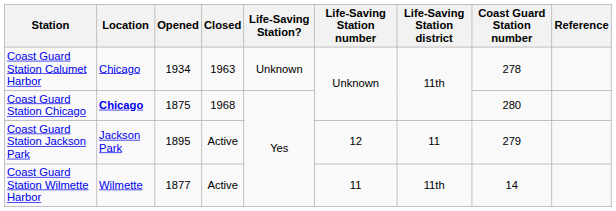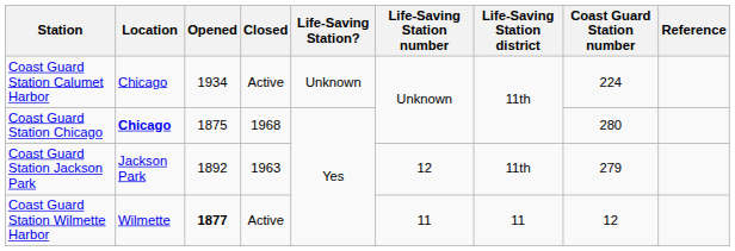Coast Guard Station Calumet Harbor | Closed: 1963 -> Active
Coast Guard Station Calumet Harbor | Coast Guard Station number: 278 -> 224
Coast Guard Station Jackson Park | Opened: 1895 -> 1892
Coast Guard Station Jackson Park | Closed: Active -> 1963
Coast Guard Station Jackson Park | Life-Saving Station district: 11 -> 11th
Coast Guard Station Wilmette Harbor | Opened: normal -> bold
Coast Guard Station Wilmette Harbor | Life-Saving Station district: 11th -> 11
Coast Guard Station Wilmette Harbor | Coast Guard Station number: 14 -> 12
